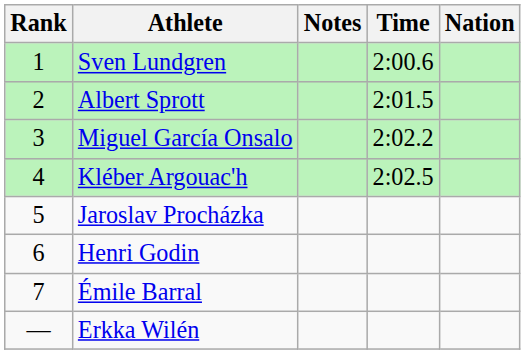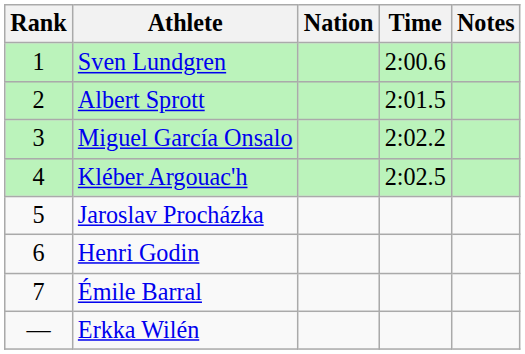columns swapped: Nation <-> Notes
